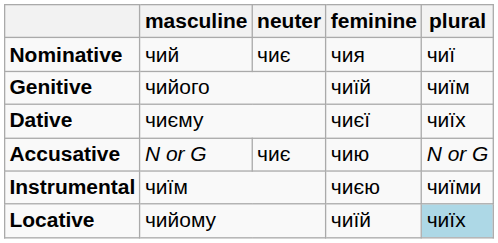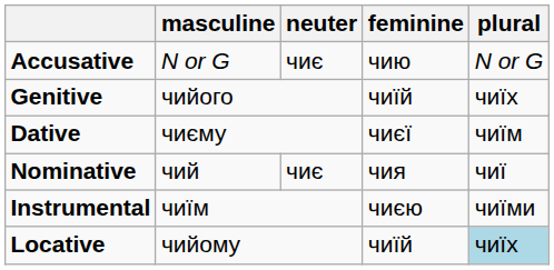rows swapped: Nominative <-> Accusative
Genitive | plural: чиїм -> чиїх
Dative | plural: чиїх -> чиїм
